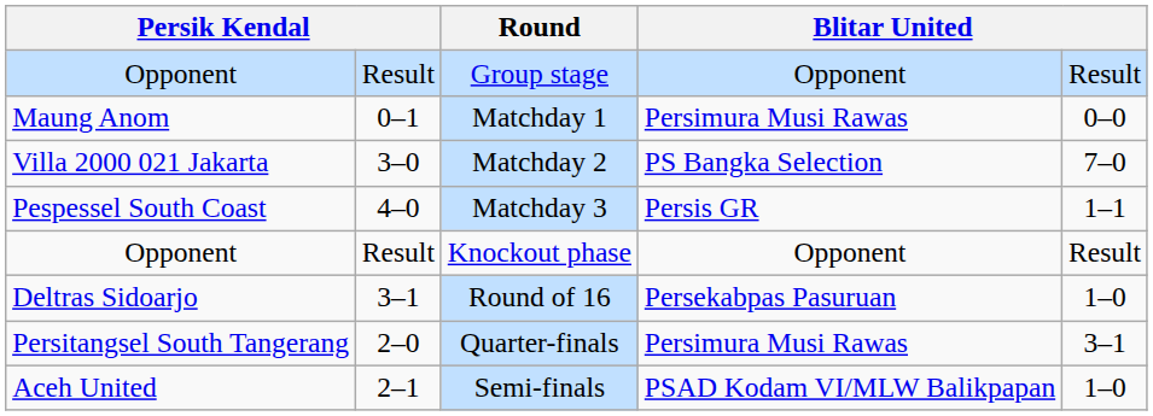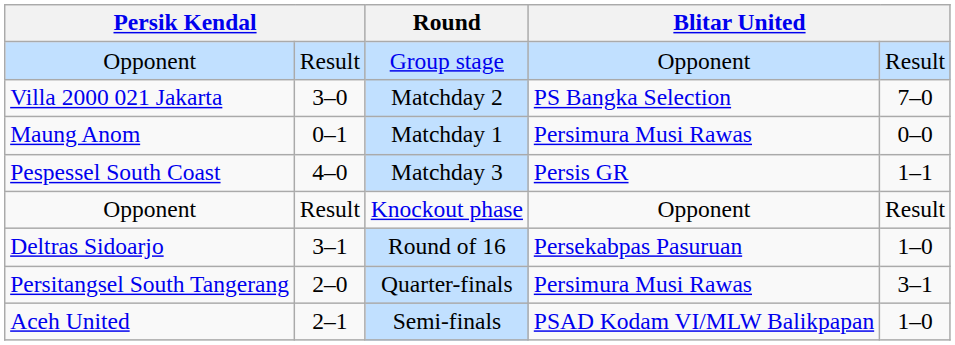rows swapped: Matchday 1 <-> Matchday 2
